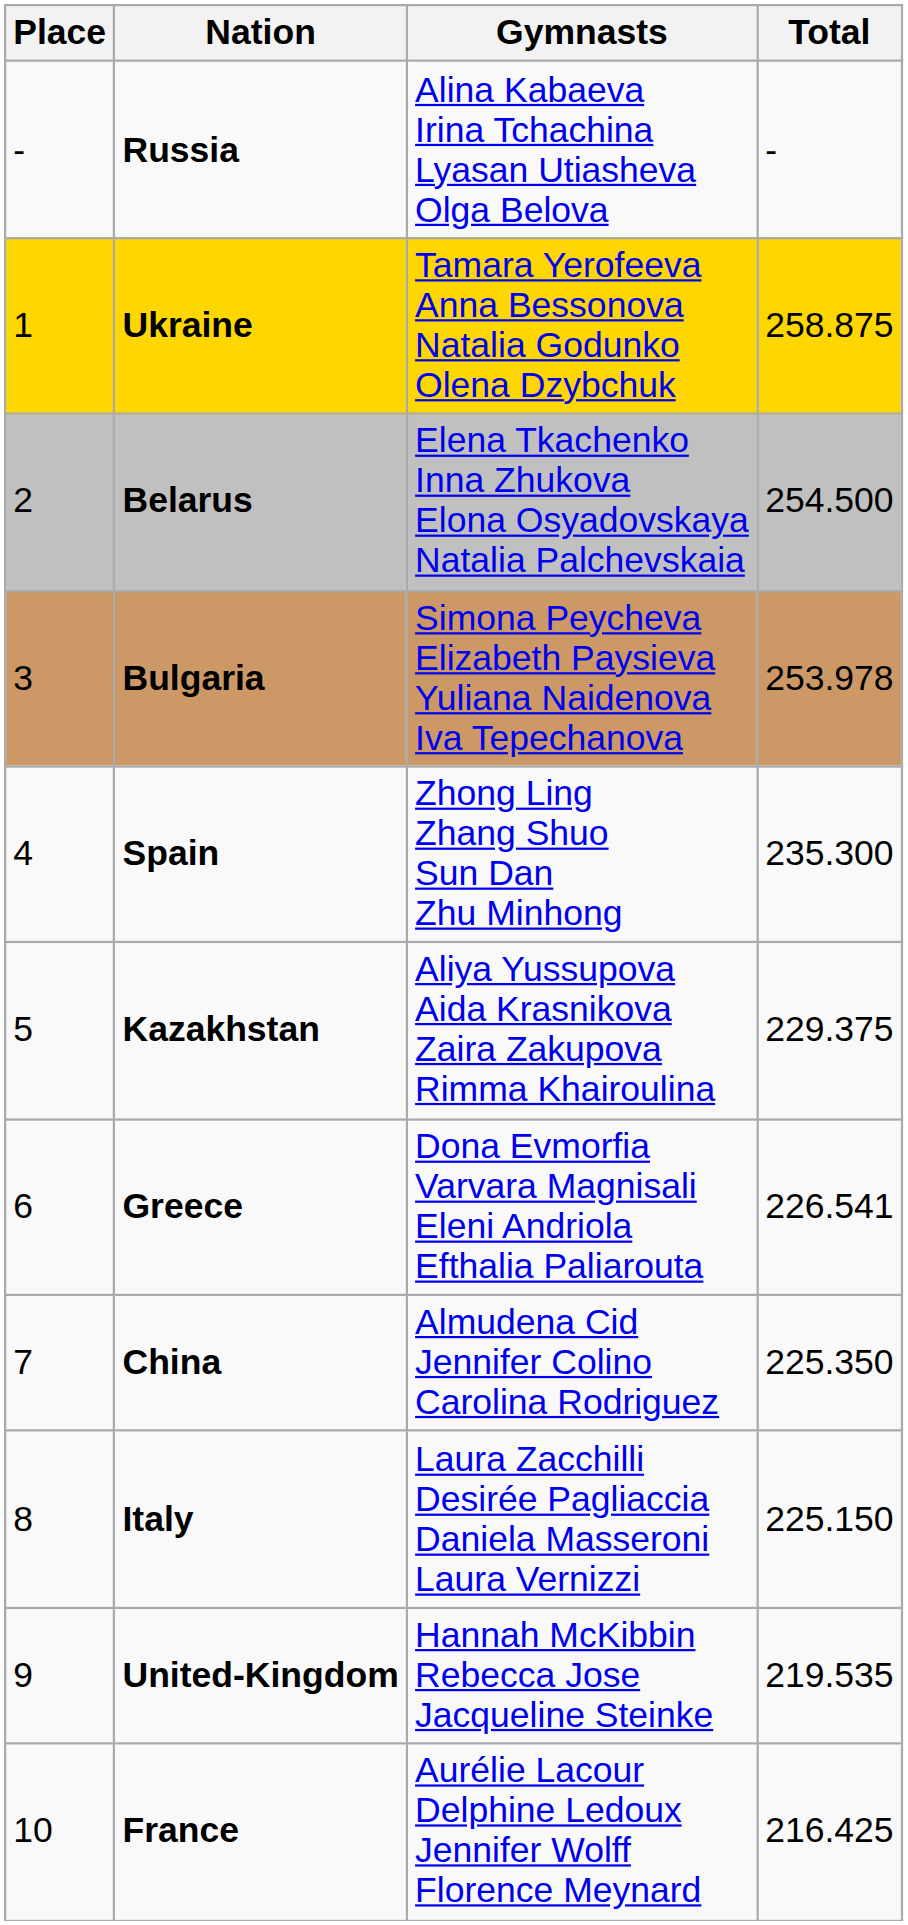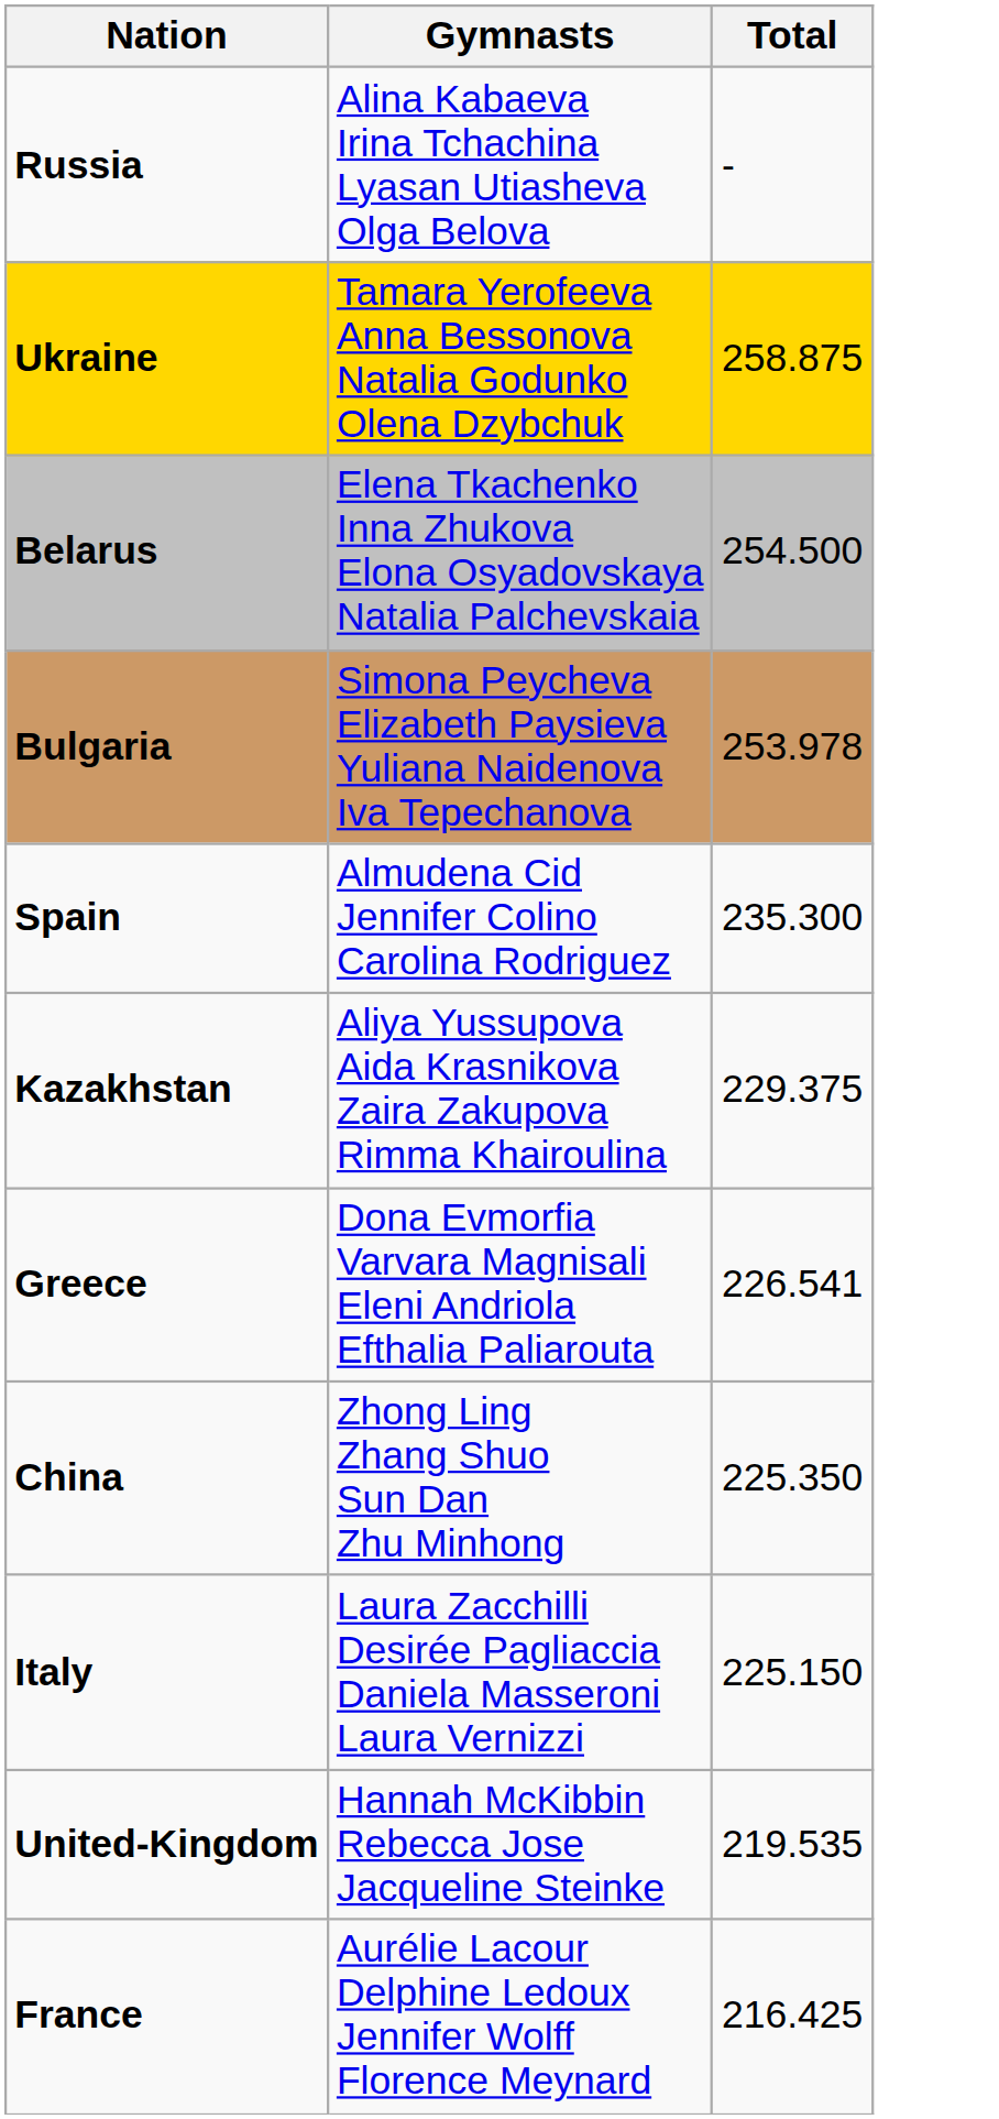- column: Place | - | 1 | 2 | 3 | 4 | 5 | 6 | 7 | 8 | 9 | 10
Spain | Gymnasts: Zhong Ling Zhang Shuo Sun Dan Zhu Minhong -> Almudena Cid Jennifer Colino Carolina Rodriguez
China | Gymnasts: Almudena Cid Jennifer Colino Carolina Rodriguez -> Zhong Ling Zhang Shuo Sun Dan Zhu Minhong
